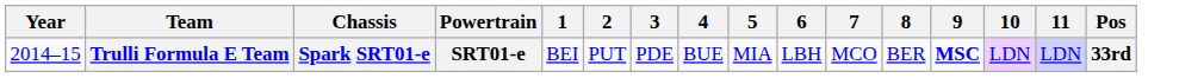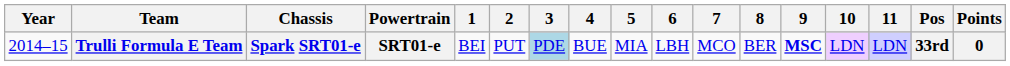+ column: Points | 0
Trulli Formula E Team | 3: no background -> lightblue background
